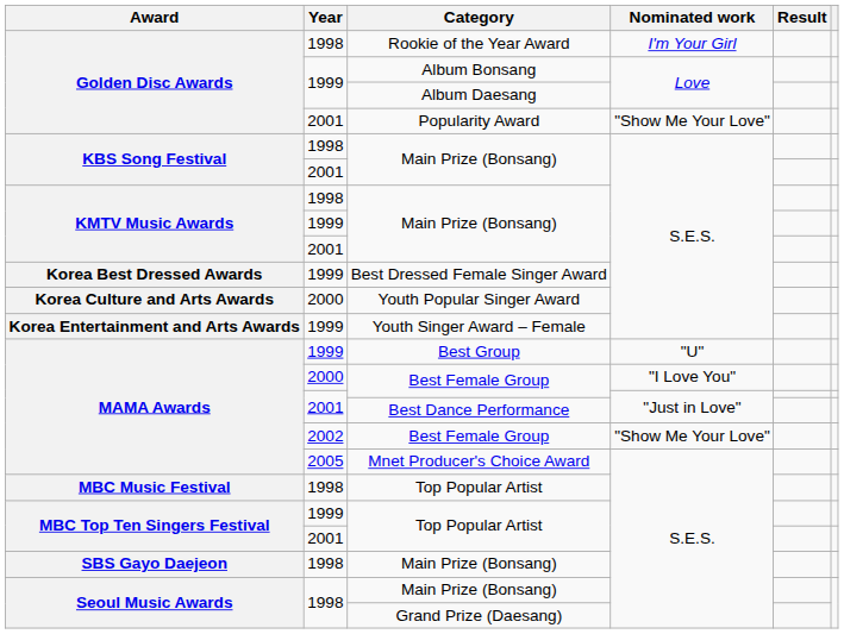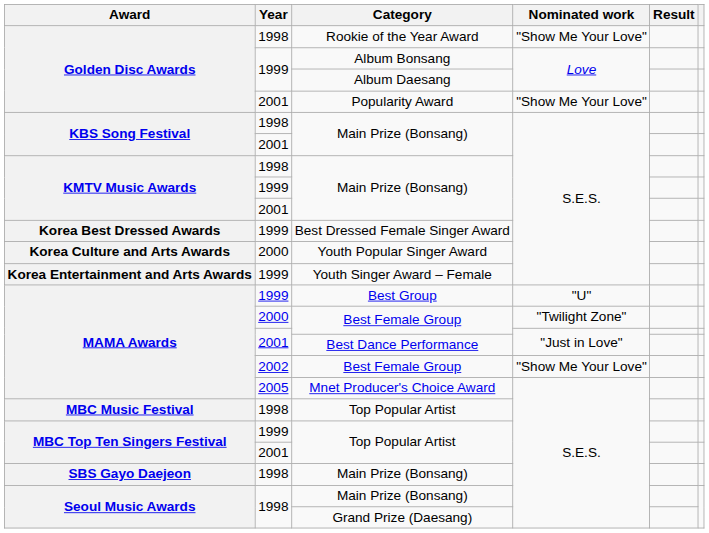Rookie of the Year Award | Nominated work: I'm Your Girl -> "Show Me Your Love"
2000 / Best Female Group | Nominated work: "I Love You" -> "Twilight Zone"
